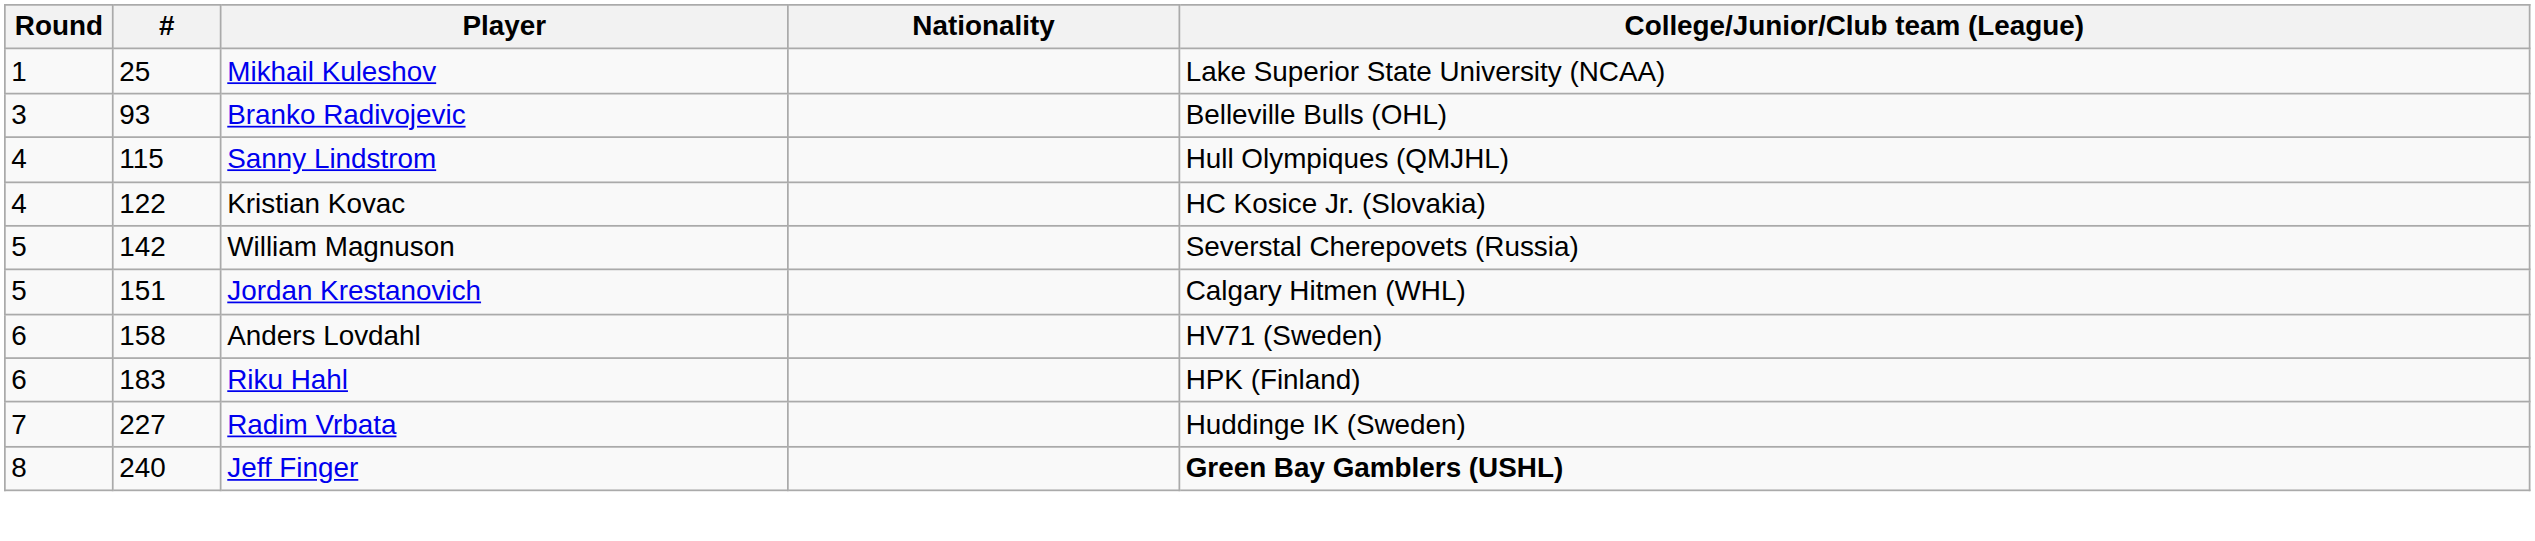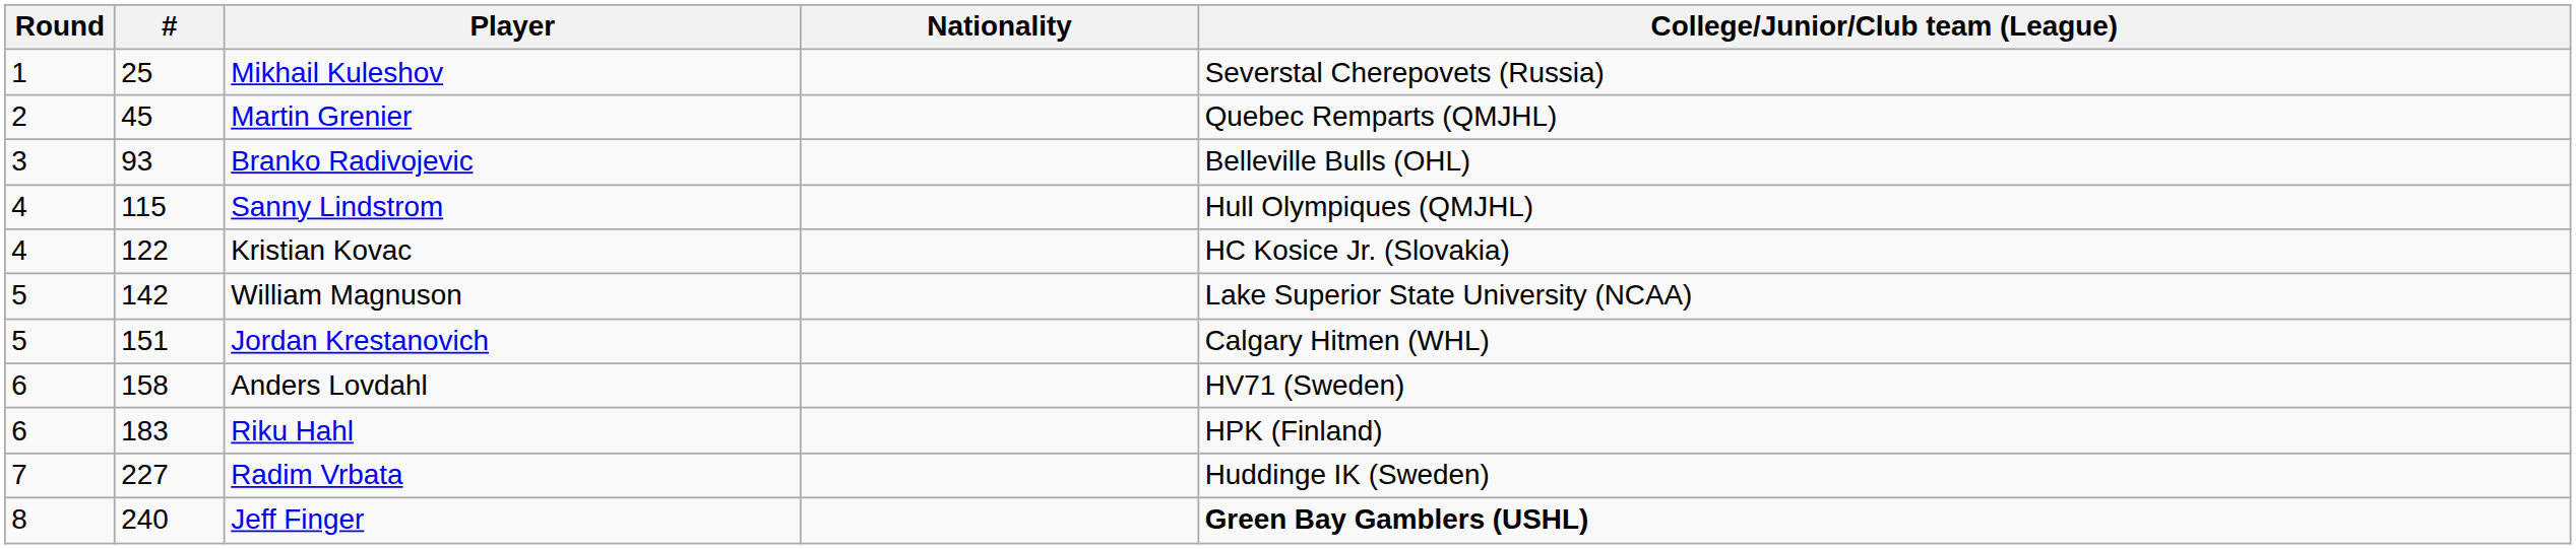Mikhail Kuleshov | College/Junior/Club team (League): Lake Superior State University (NCAA) -> Severstal Cherepovets (Russia)
+ row: 2 | 45 | Martin Grenier | Quebec Remparts (QMJHL)
William Magnuson | College/Junior/Club team (League): Severstal Cherepovets (Russia) -> Lake Superior State University (NCAA)
